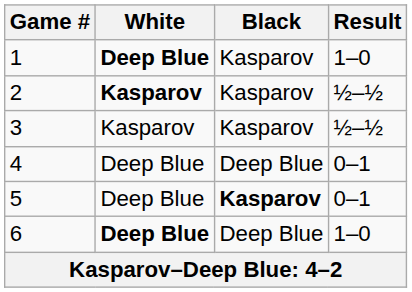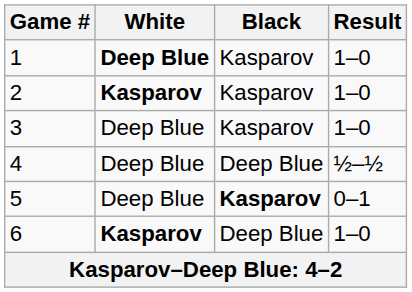2 | Result: ½–½ -> 1–0
3 | White: Kasparov -> Deep Blue
3 | Result: ½–½ -> 1–0
4 | Result: 0–1 -> ½–½
6 | White: Deep Blue -> Kasparov
